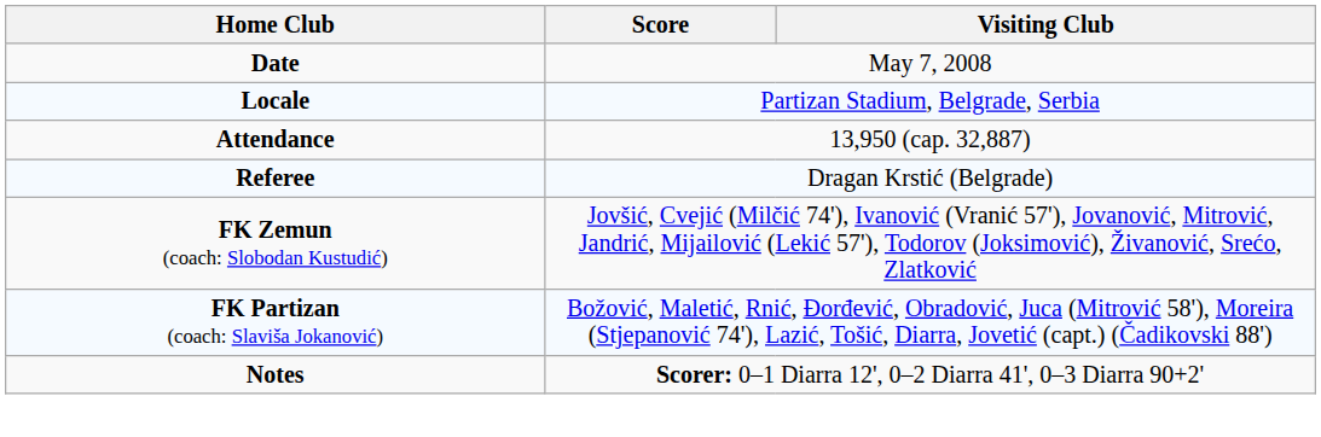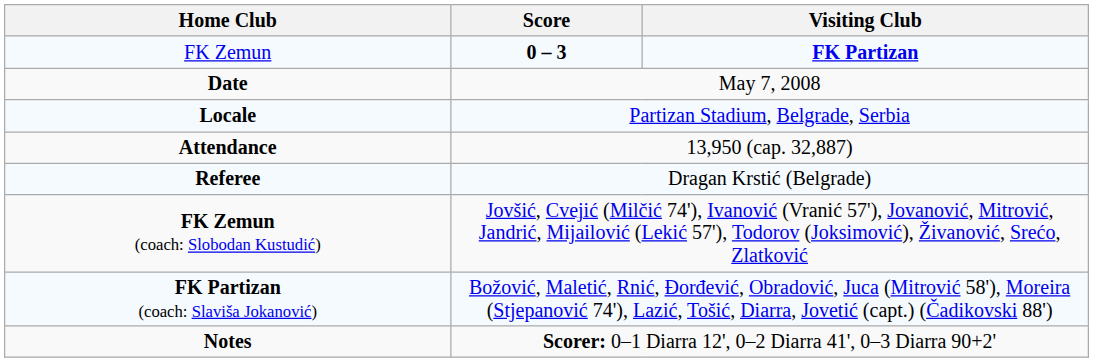+ row: FK Zemun | 0 – 3 | FK Partizan
